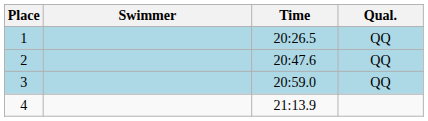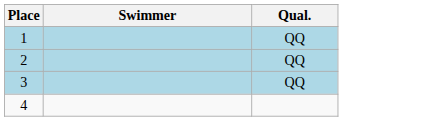- column: Time | 20:26.5 | 20:47.6 | 20:59.0 | 21:13.9
